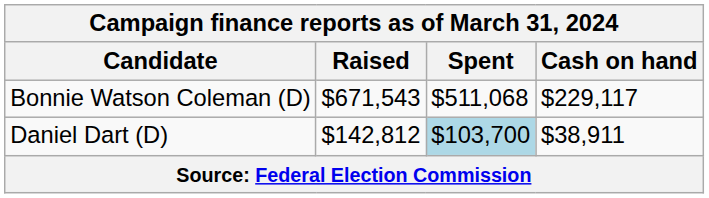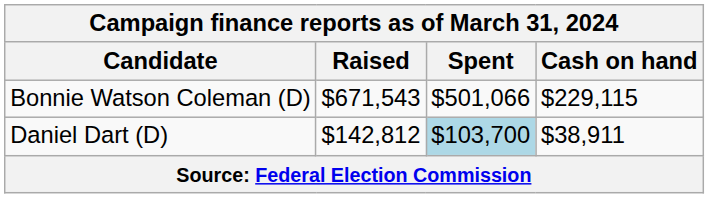Bonnie Watson Coleman (D) | Spent: $511,068 -> $501,066
Bonnie Watson Coleman (D) | Cash on hand: $229,117 -> $229,115
